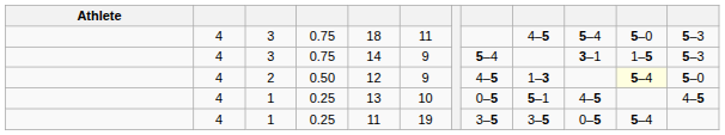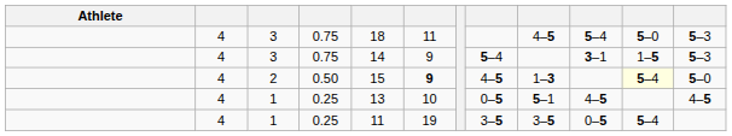2 | column 5: 12 -> 15
2 | column 6: normal -> bold
